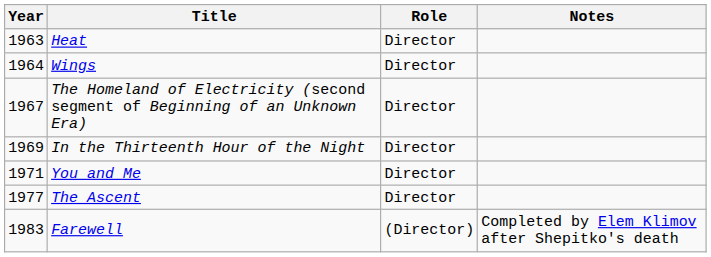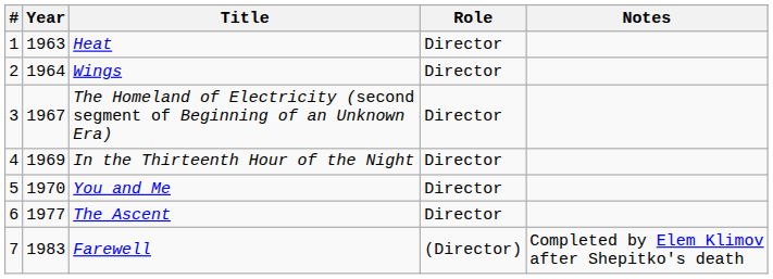+ column: # | 1 | 2 | 3 | 4 | 5 | 6 | 7
You and Me | Year: 1971 -> 1970
